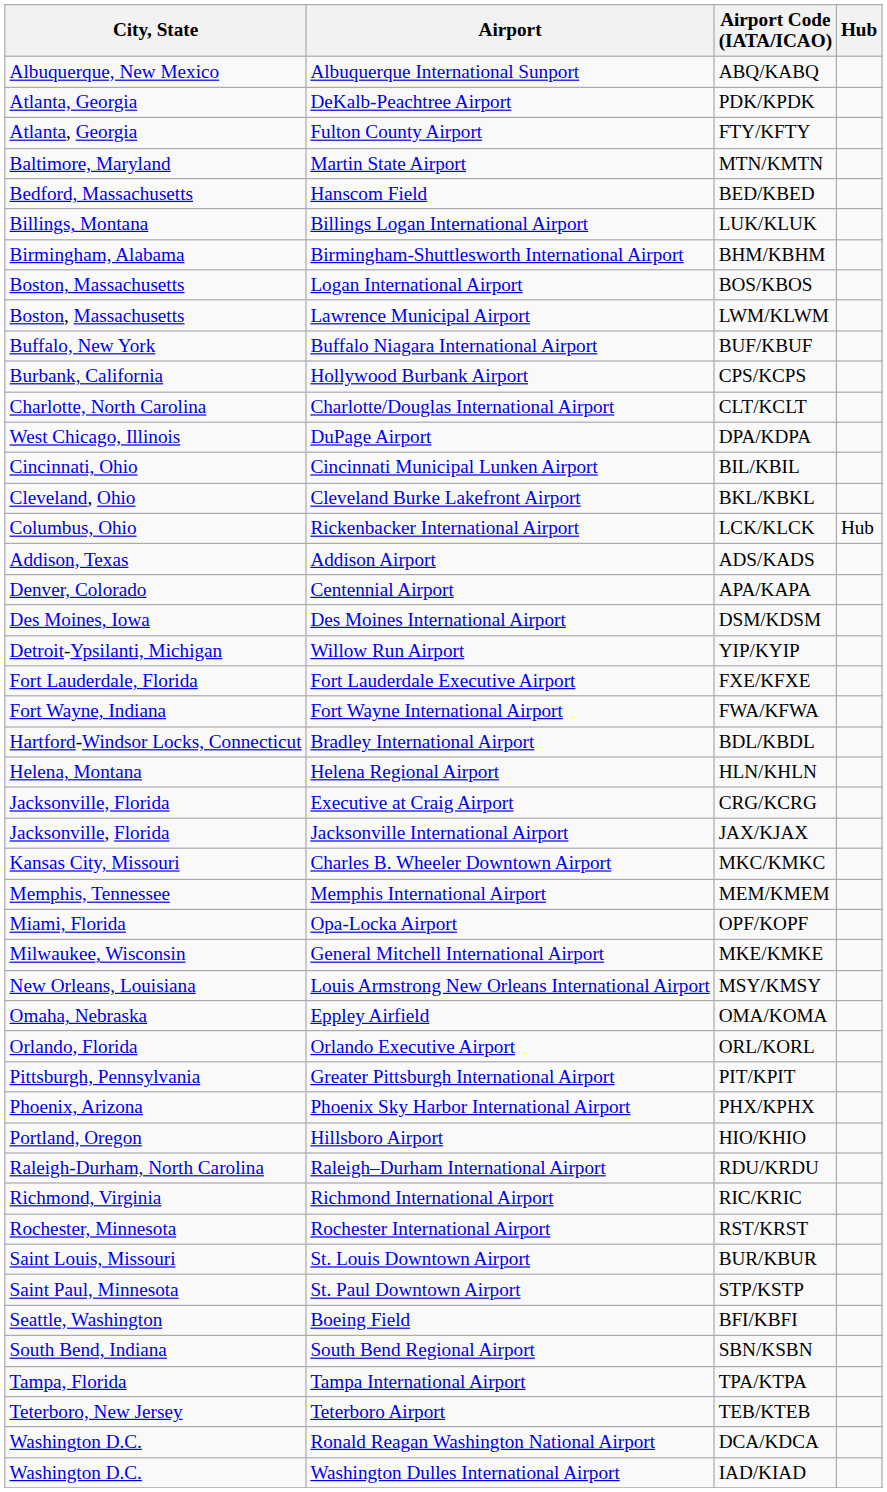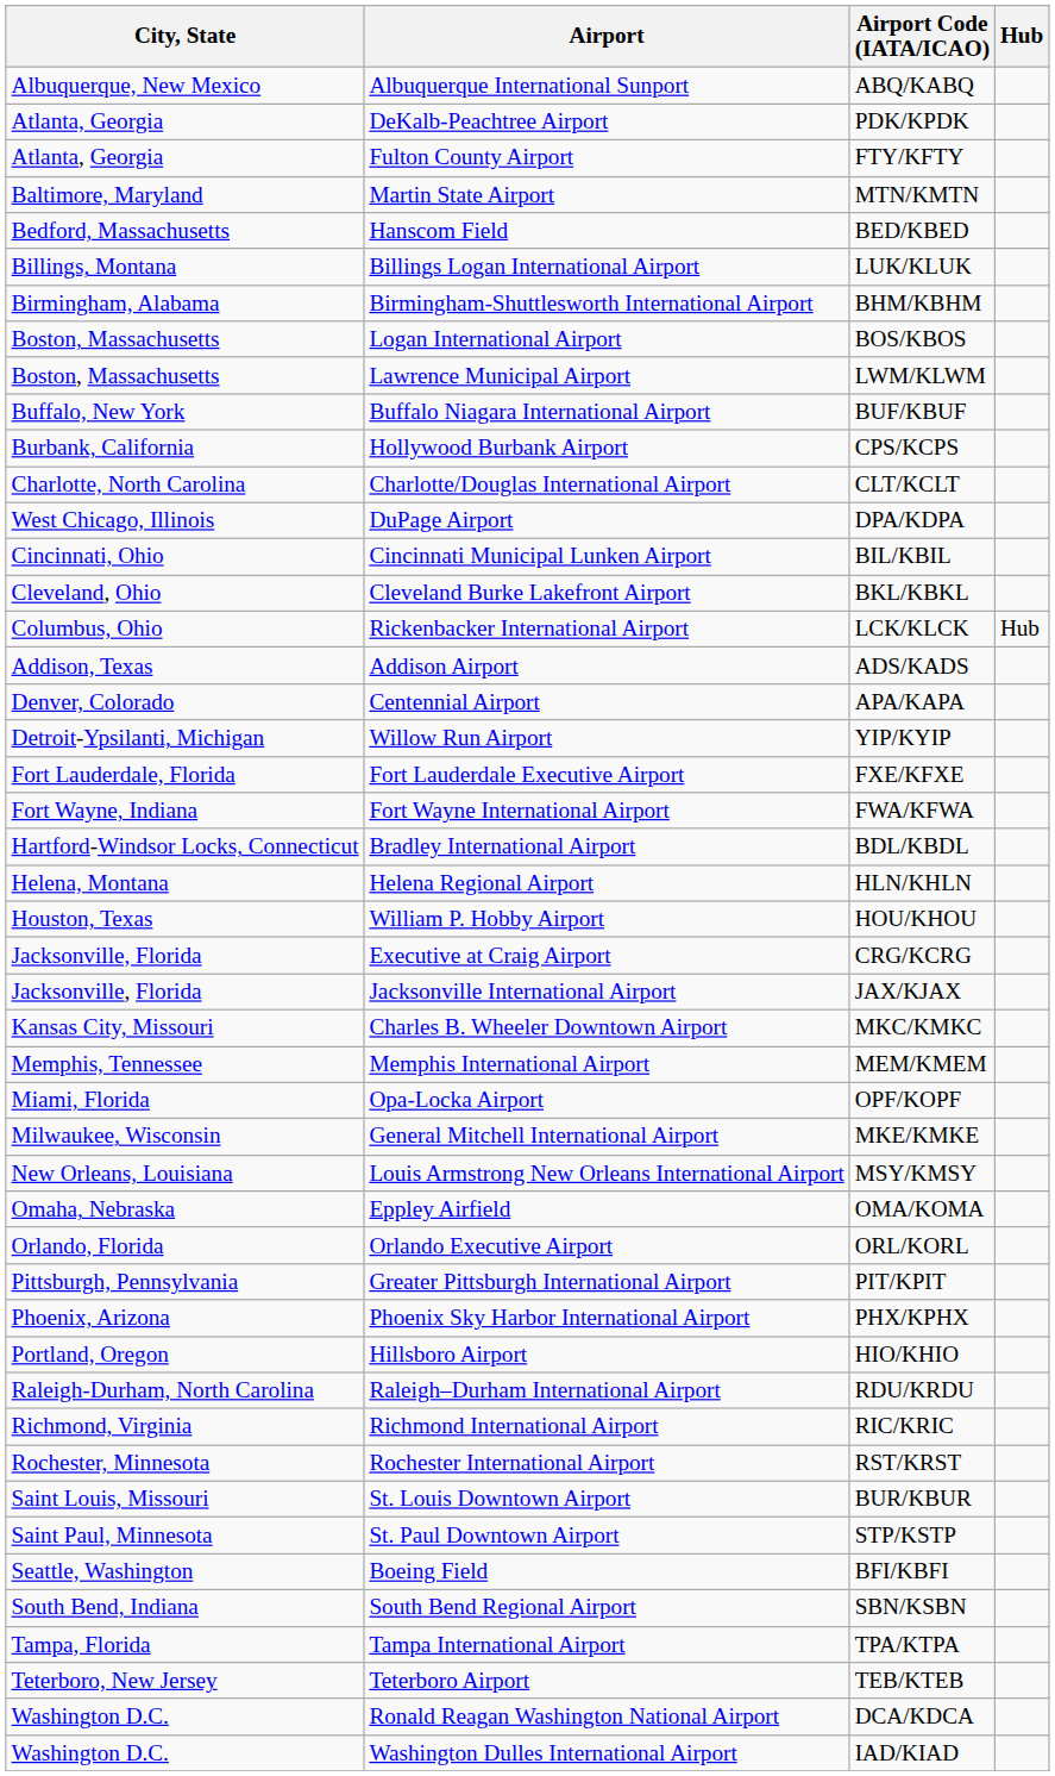- row: Des Moines, Iowa | Des Moines International Airport | DSM/KDSM
+ row: Houston, Texas | William P. Hobby Airport | HOU/KHOU
